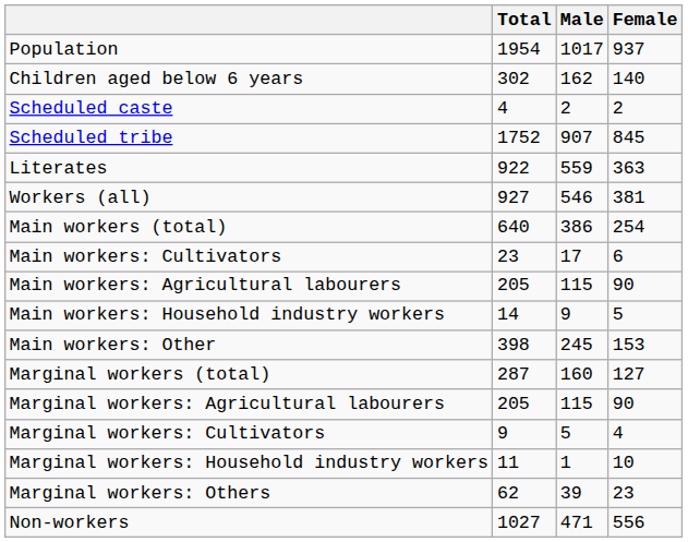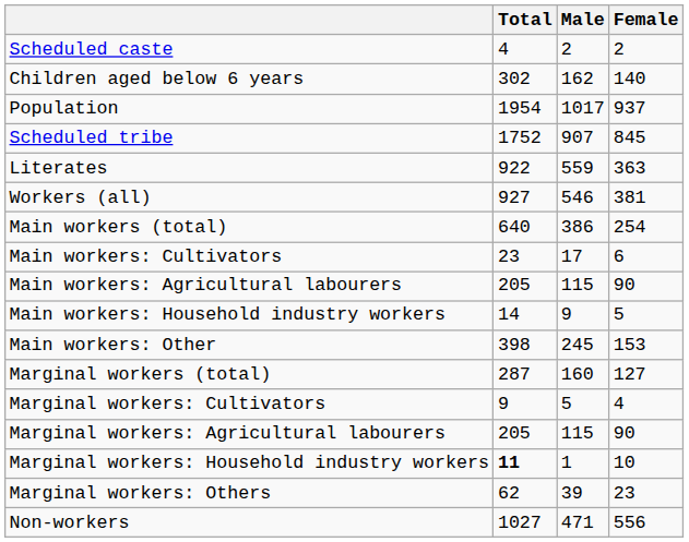rows swapped: Population <-> Scheduled caste
rows swapped: Marginal workers: Cultivators <-> Marginal workers: Agricultural labourers
Marginal workers: Household industry workers | Total: normal -> bold
